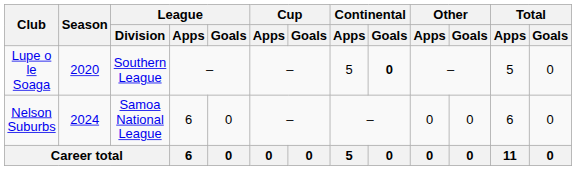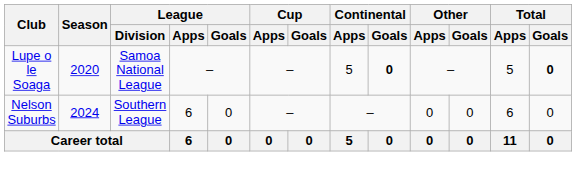Lupe o le Soaga | League / Division: Southern League -> Samoa National League
Lupe o le Soaga | Total / Goals: normal -> bold
Nelson Suburbs | League / Division: Samoa National League -> Southern League
